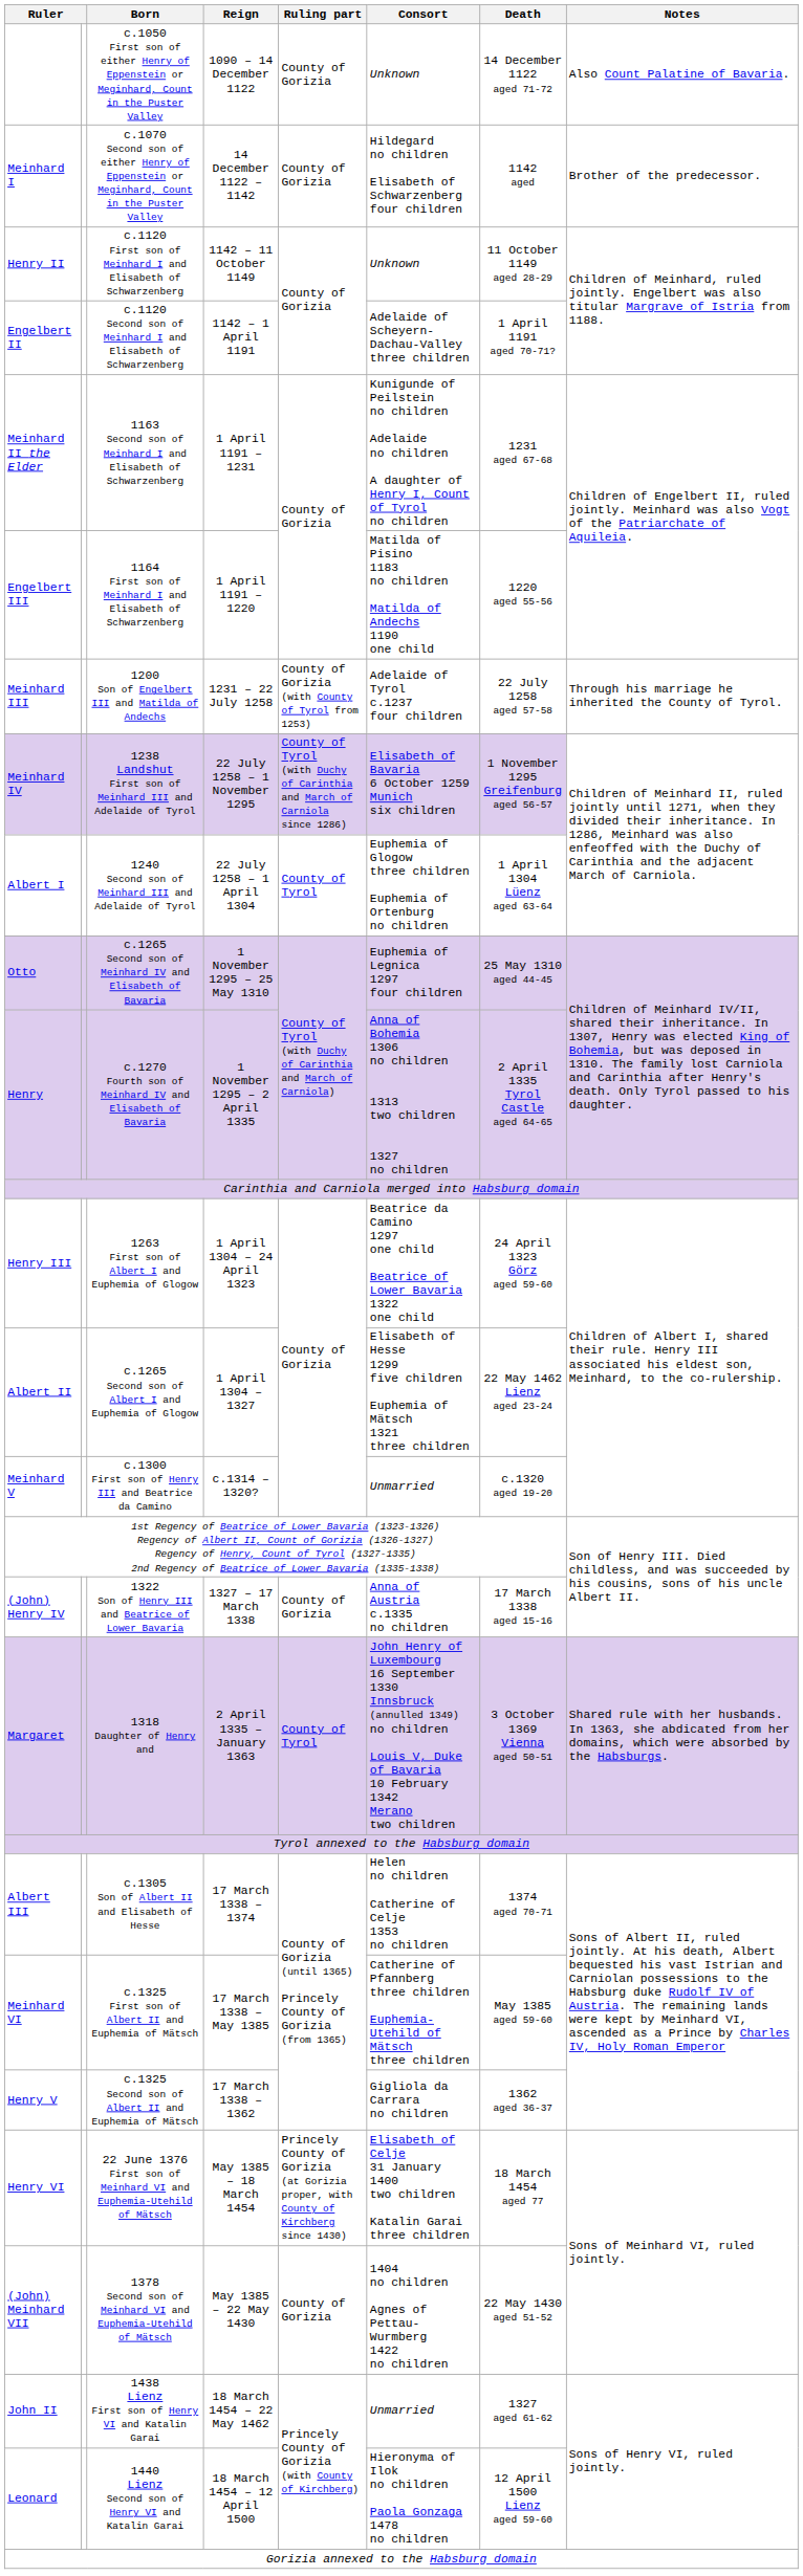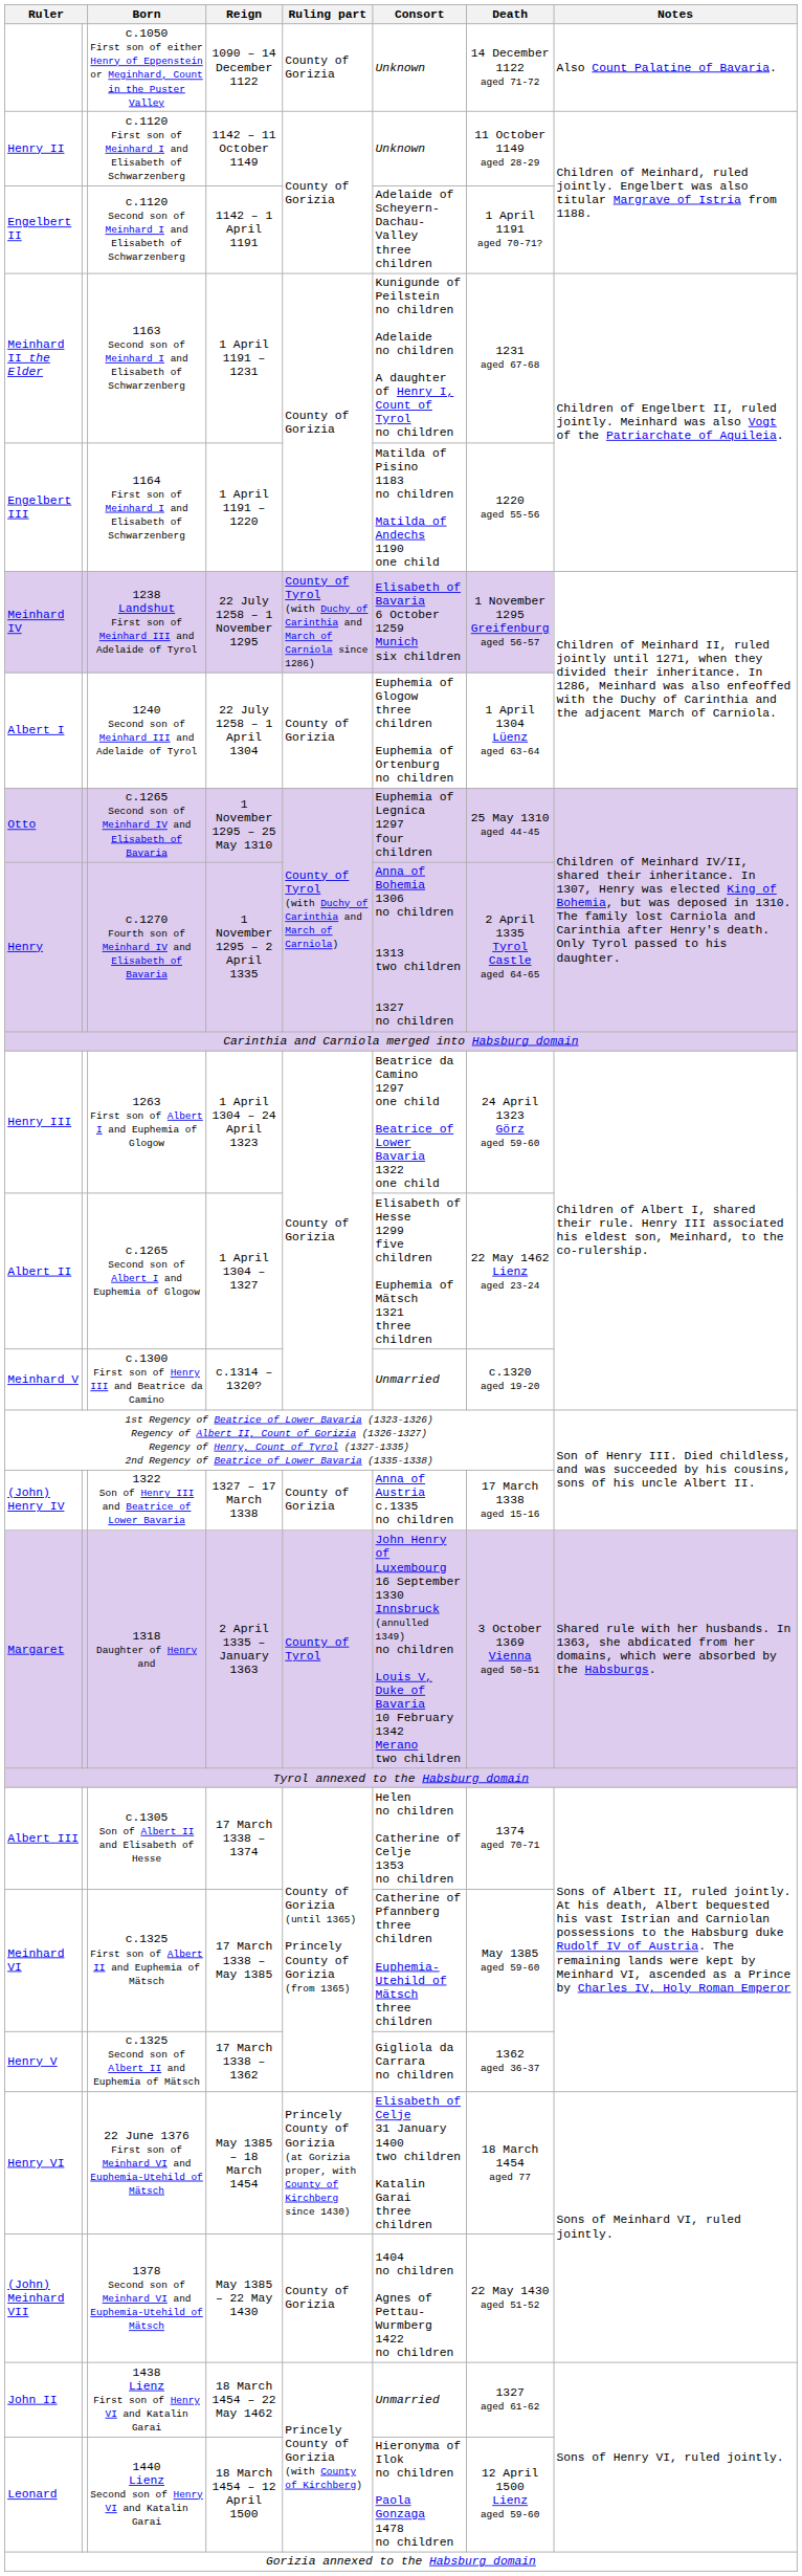- row: Meinhard I | c.1070 Second son of either Henry of Eppenstein or Meginhard, Count in the Puster Valley | 14 December 1122 – 1142 | County of Gorizia | Hildegard no children Elisabeth of Schwarzenberg four children | 1142 aged | Brother of the predecessor.
- row: Meinhard III | 1200 Son of Engelbert III and Matilda of Andechs | 1231 – 22 July 1258 | County of Gorizia (with County of Tyrol from 1253) | Adelaide of Tyrol c.1237 four children | 22 July 1258 aged 57-58 | Through his marriage he inherited the County of Tyrol.
Albert I | Ruling part: County of Tyrol -> County of Gorizia
